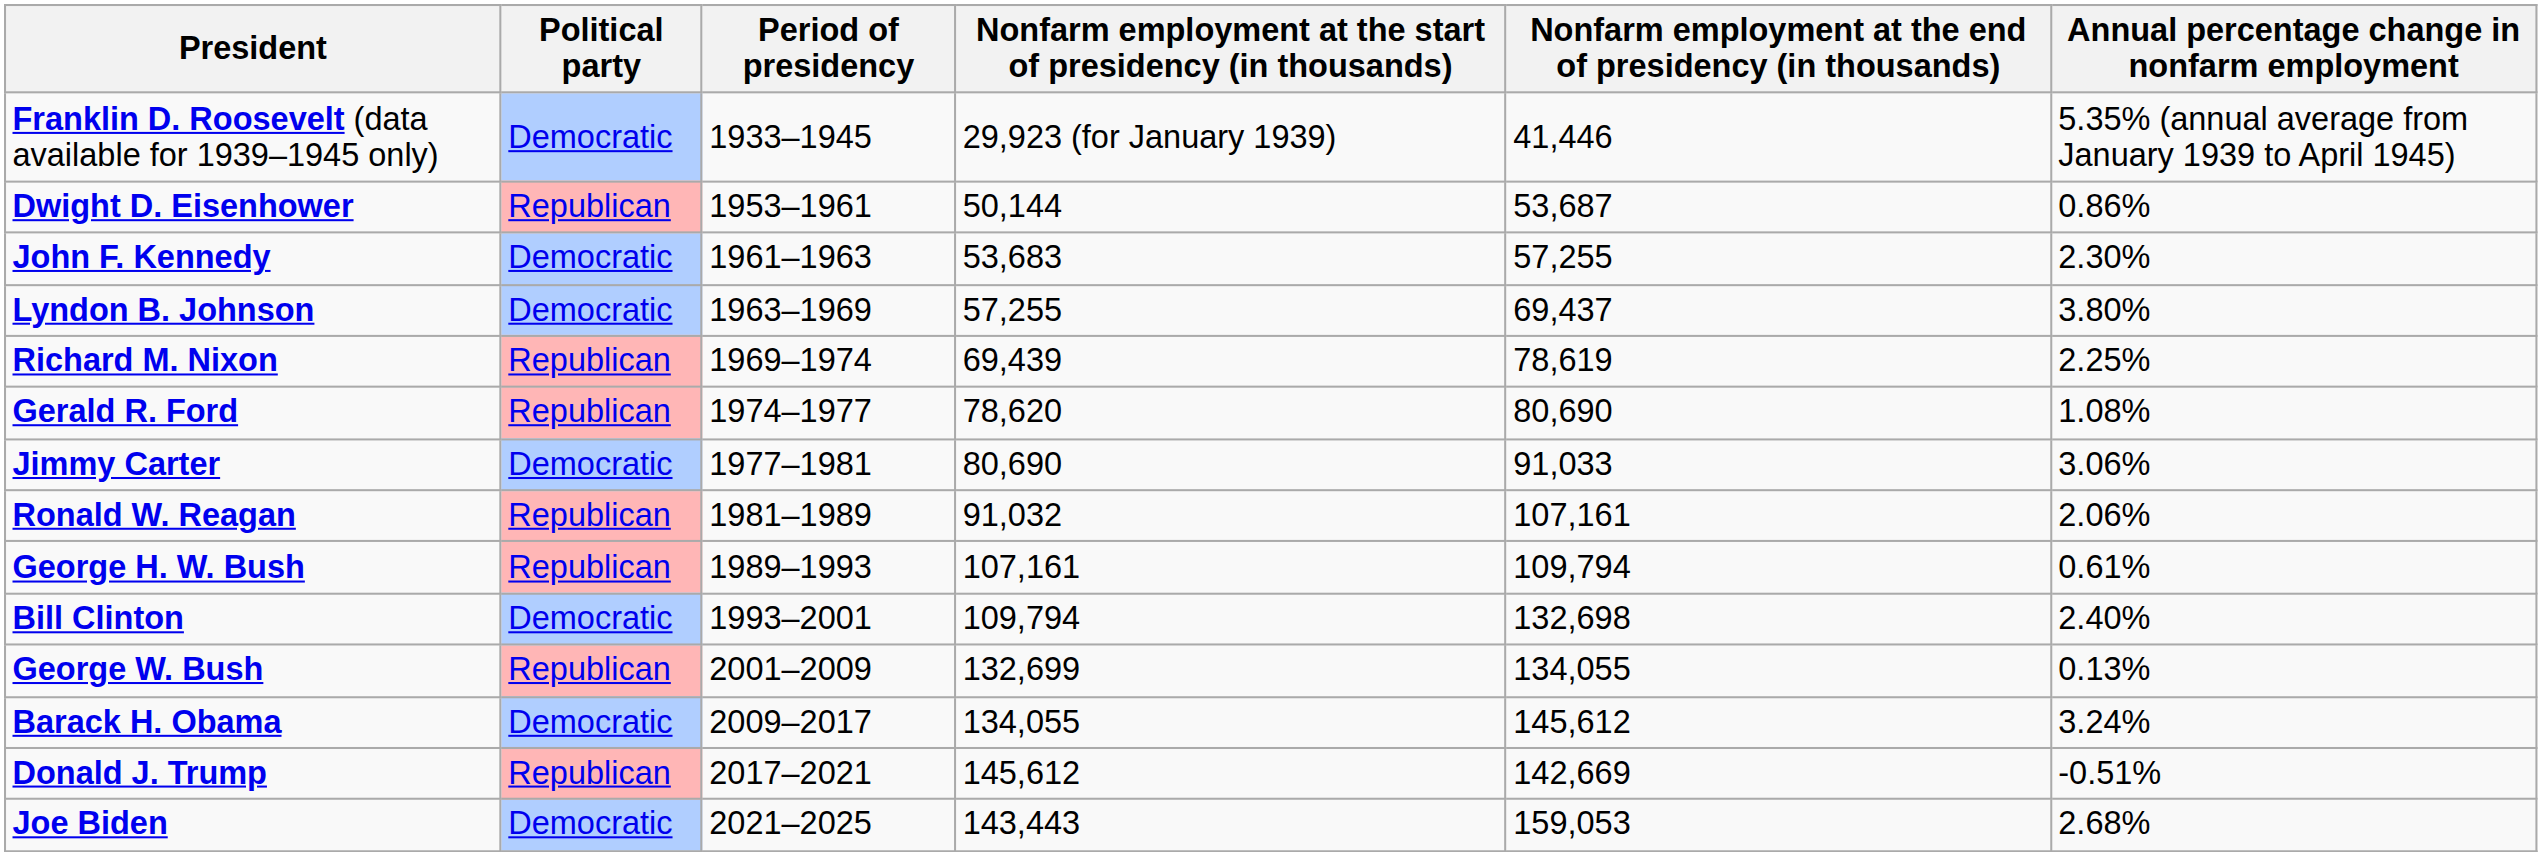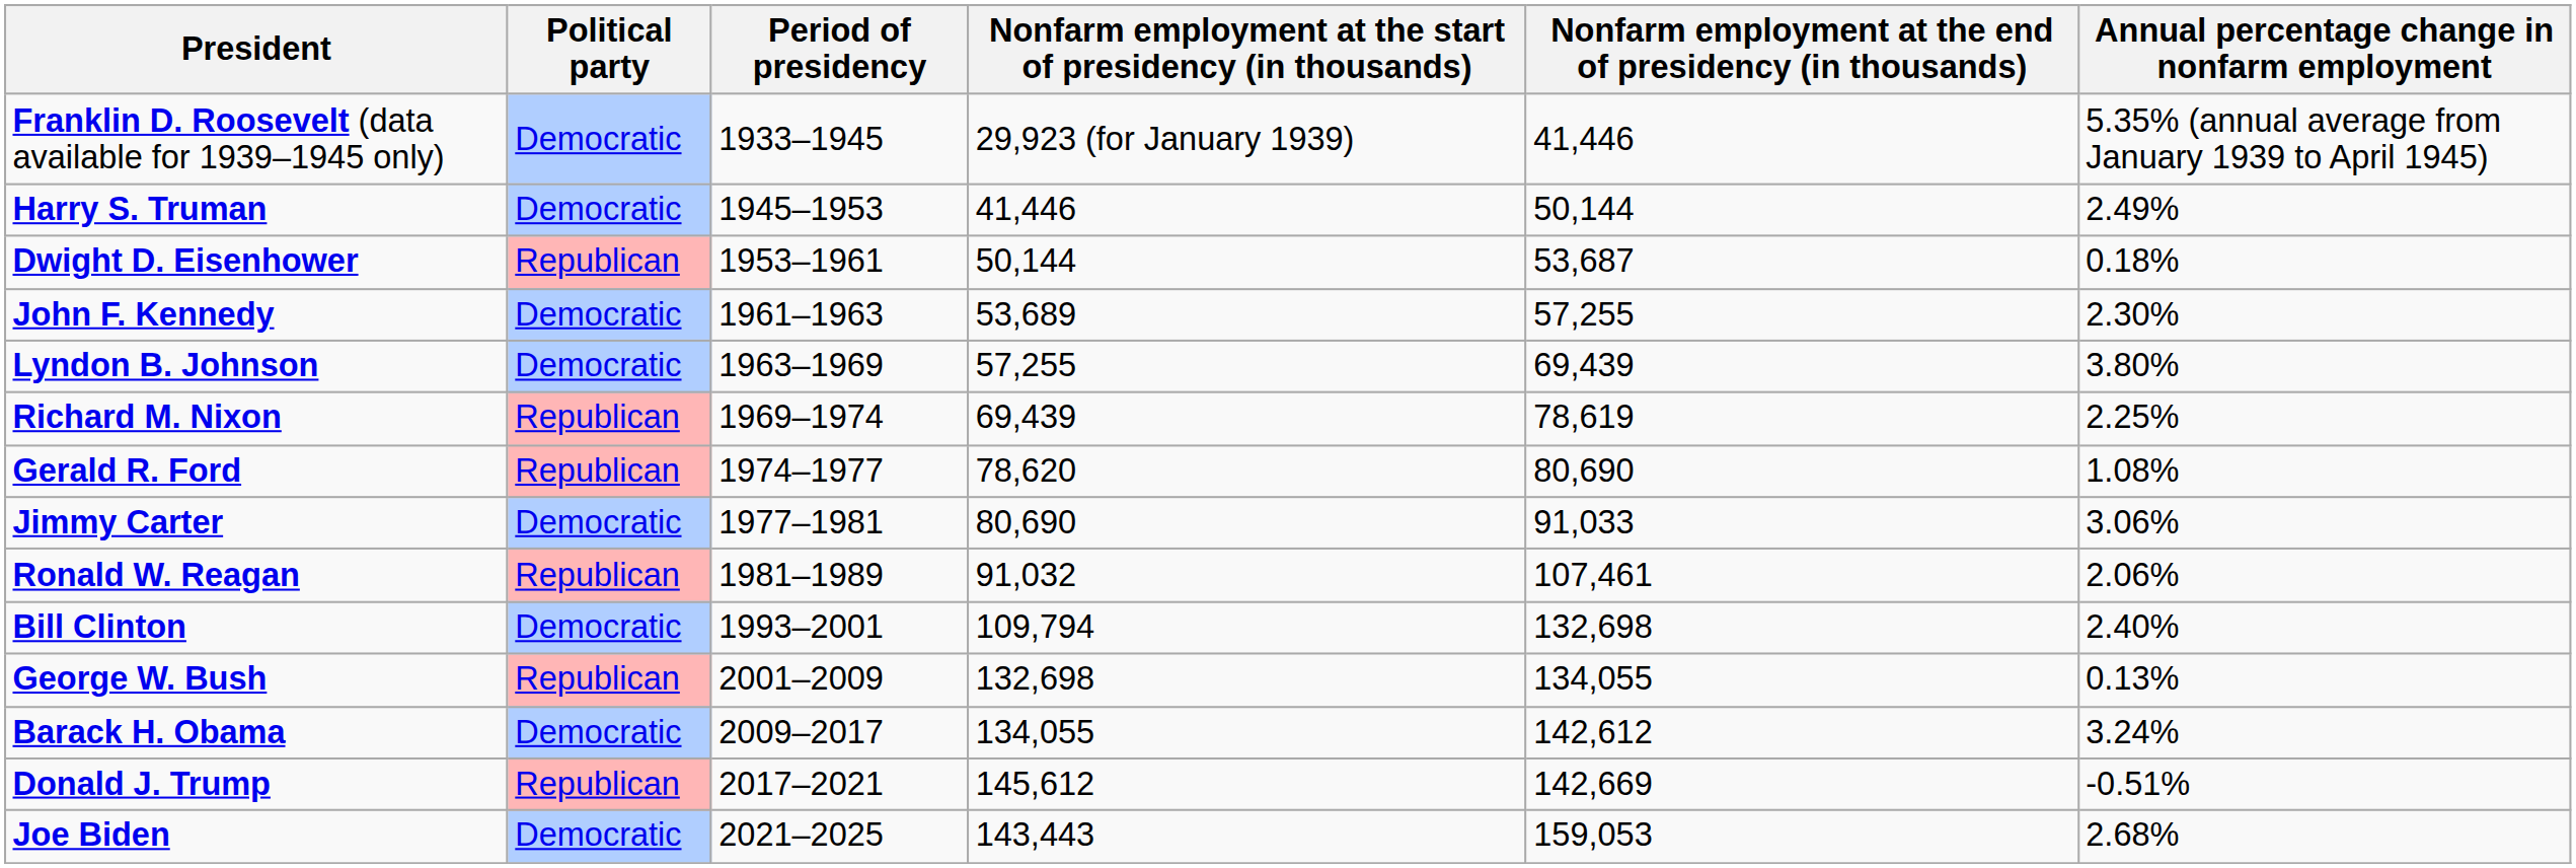+ row: Harry S. Truman | Democratic | 1945–1953 | 41,446 | 50,144 | 2.49%
Dwight D. Eisenhower | Annual percentage change in nonfarm employment: 0.86% -> 0.18%
John F. Kennedy | Nonfarm employment at the start of presidency (in thousands): 53,683 -> 53,689
Lyndon B. Johnson | Nonfarm employment at the end of presidency (in thousands): 69,437 -> 69,439
Ronald W. Reagan | Nonfarm employment at the end of presidency (in thousands): 107,161 -> 107,461
- row: George H. W. Bush | Republican | 1989–1993 | 107,161 | 109,794 | 0.61%
George W. Bush | Nonfarm employment at the start of presidency (in thousands): 132,699 -> 132,698
Barack H. Obama | Nonfarm employment at the end of presidency (in thousands): 145,612 -> 142,612
